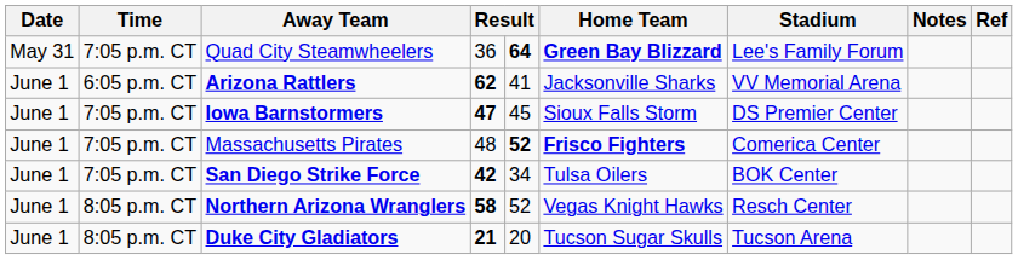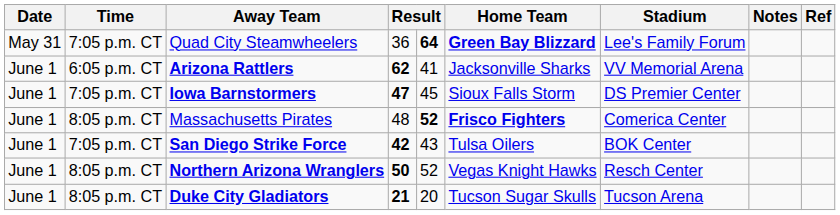Massachusetts Pirates | Time: 7:05 p.m. CT -> 8:05 p.m. CT
San Diego Strike Force | column 5: 34 -> 43
Northern Arizona Wranglers | column 4: 58 -> 50
